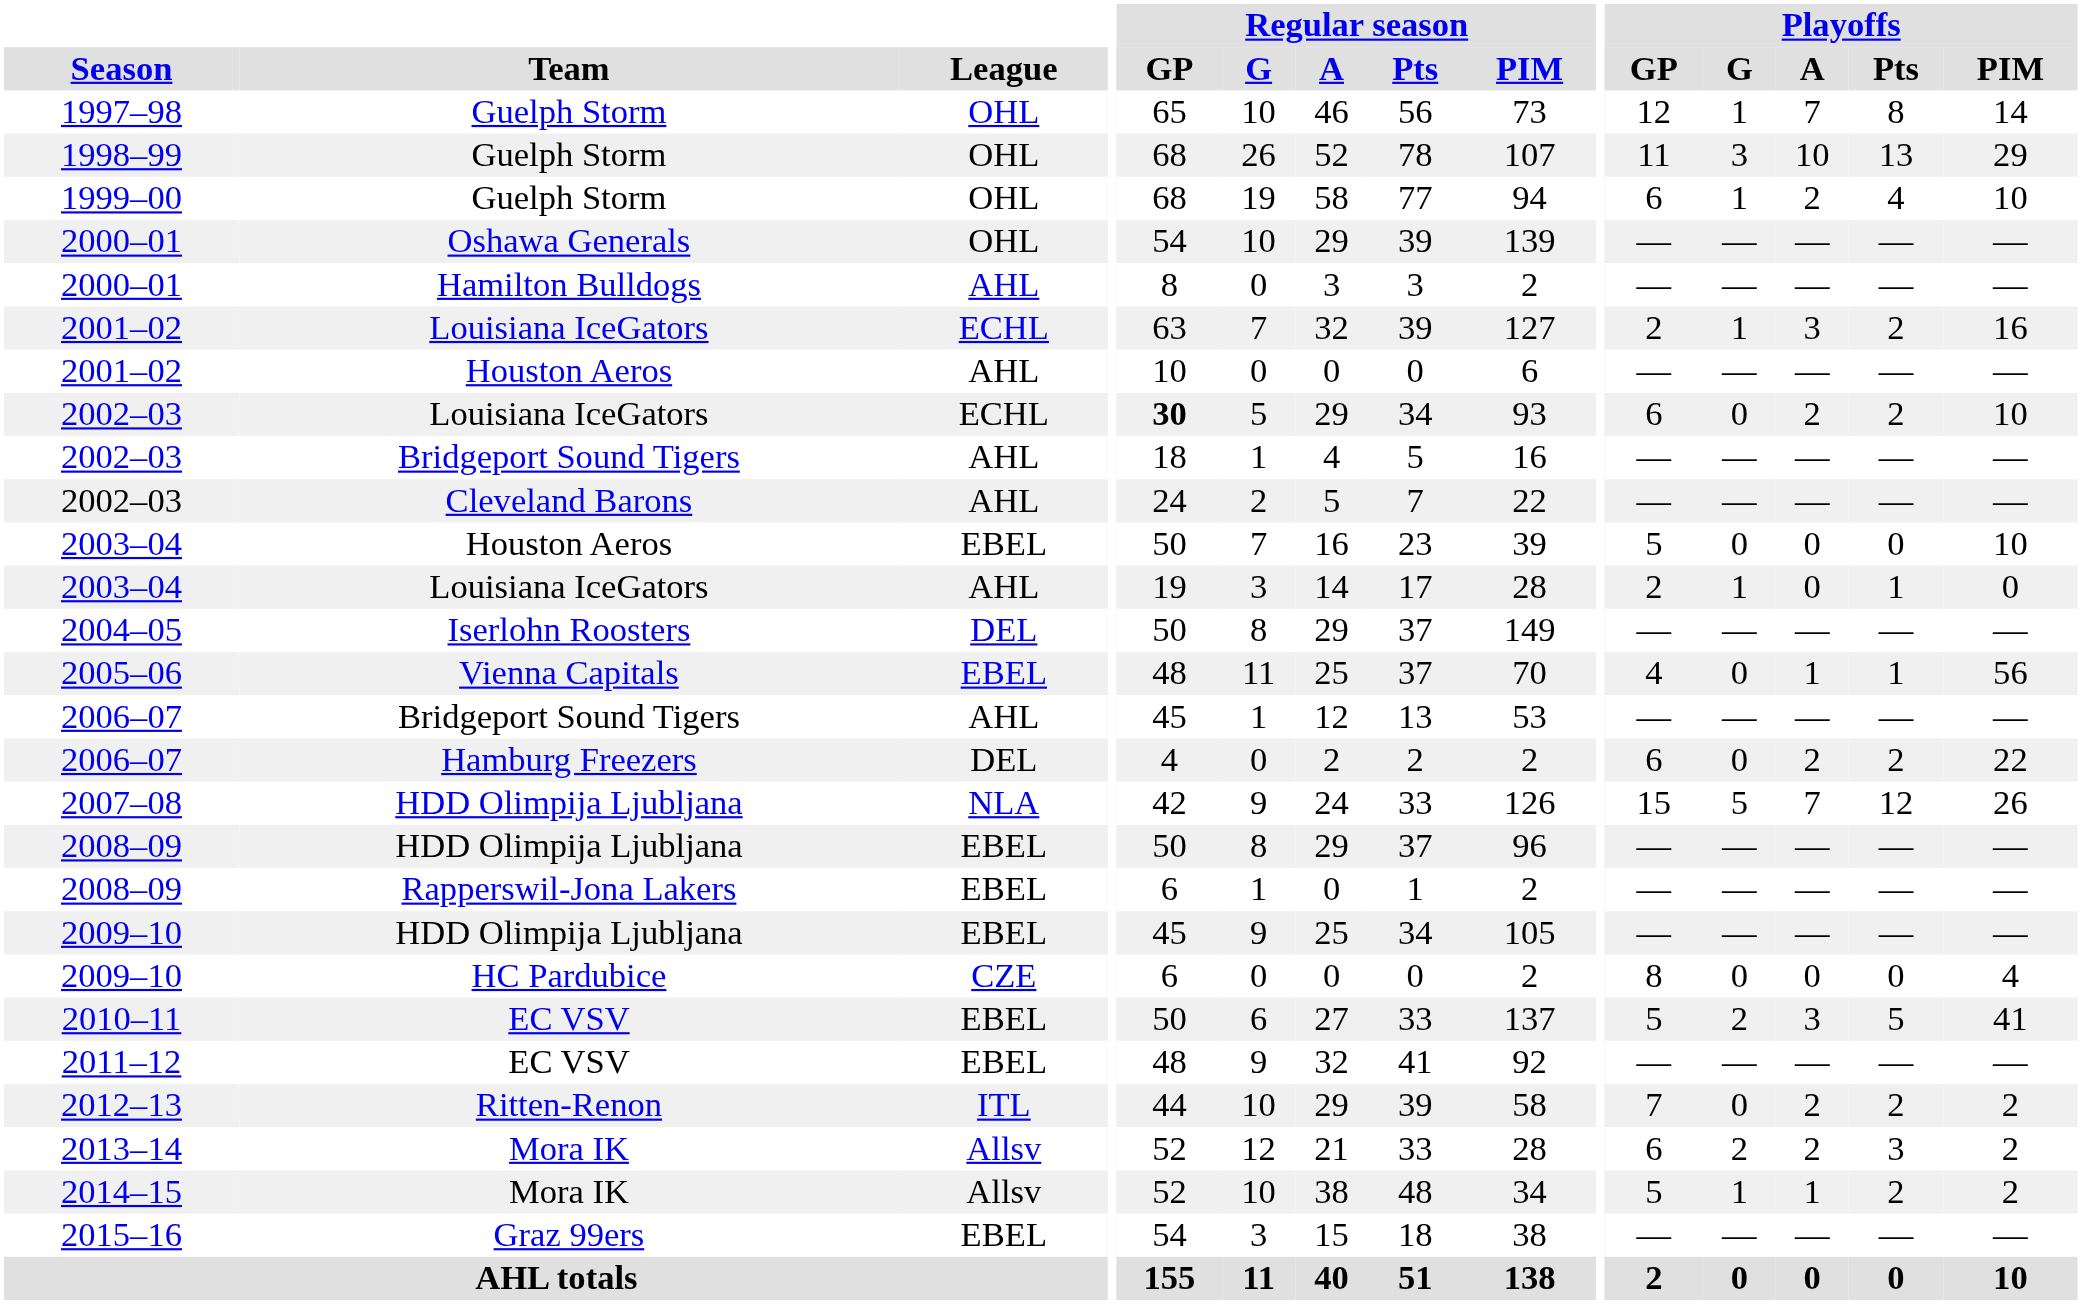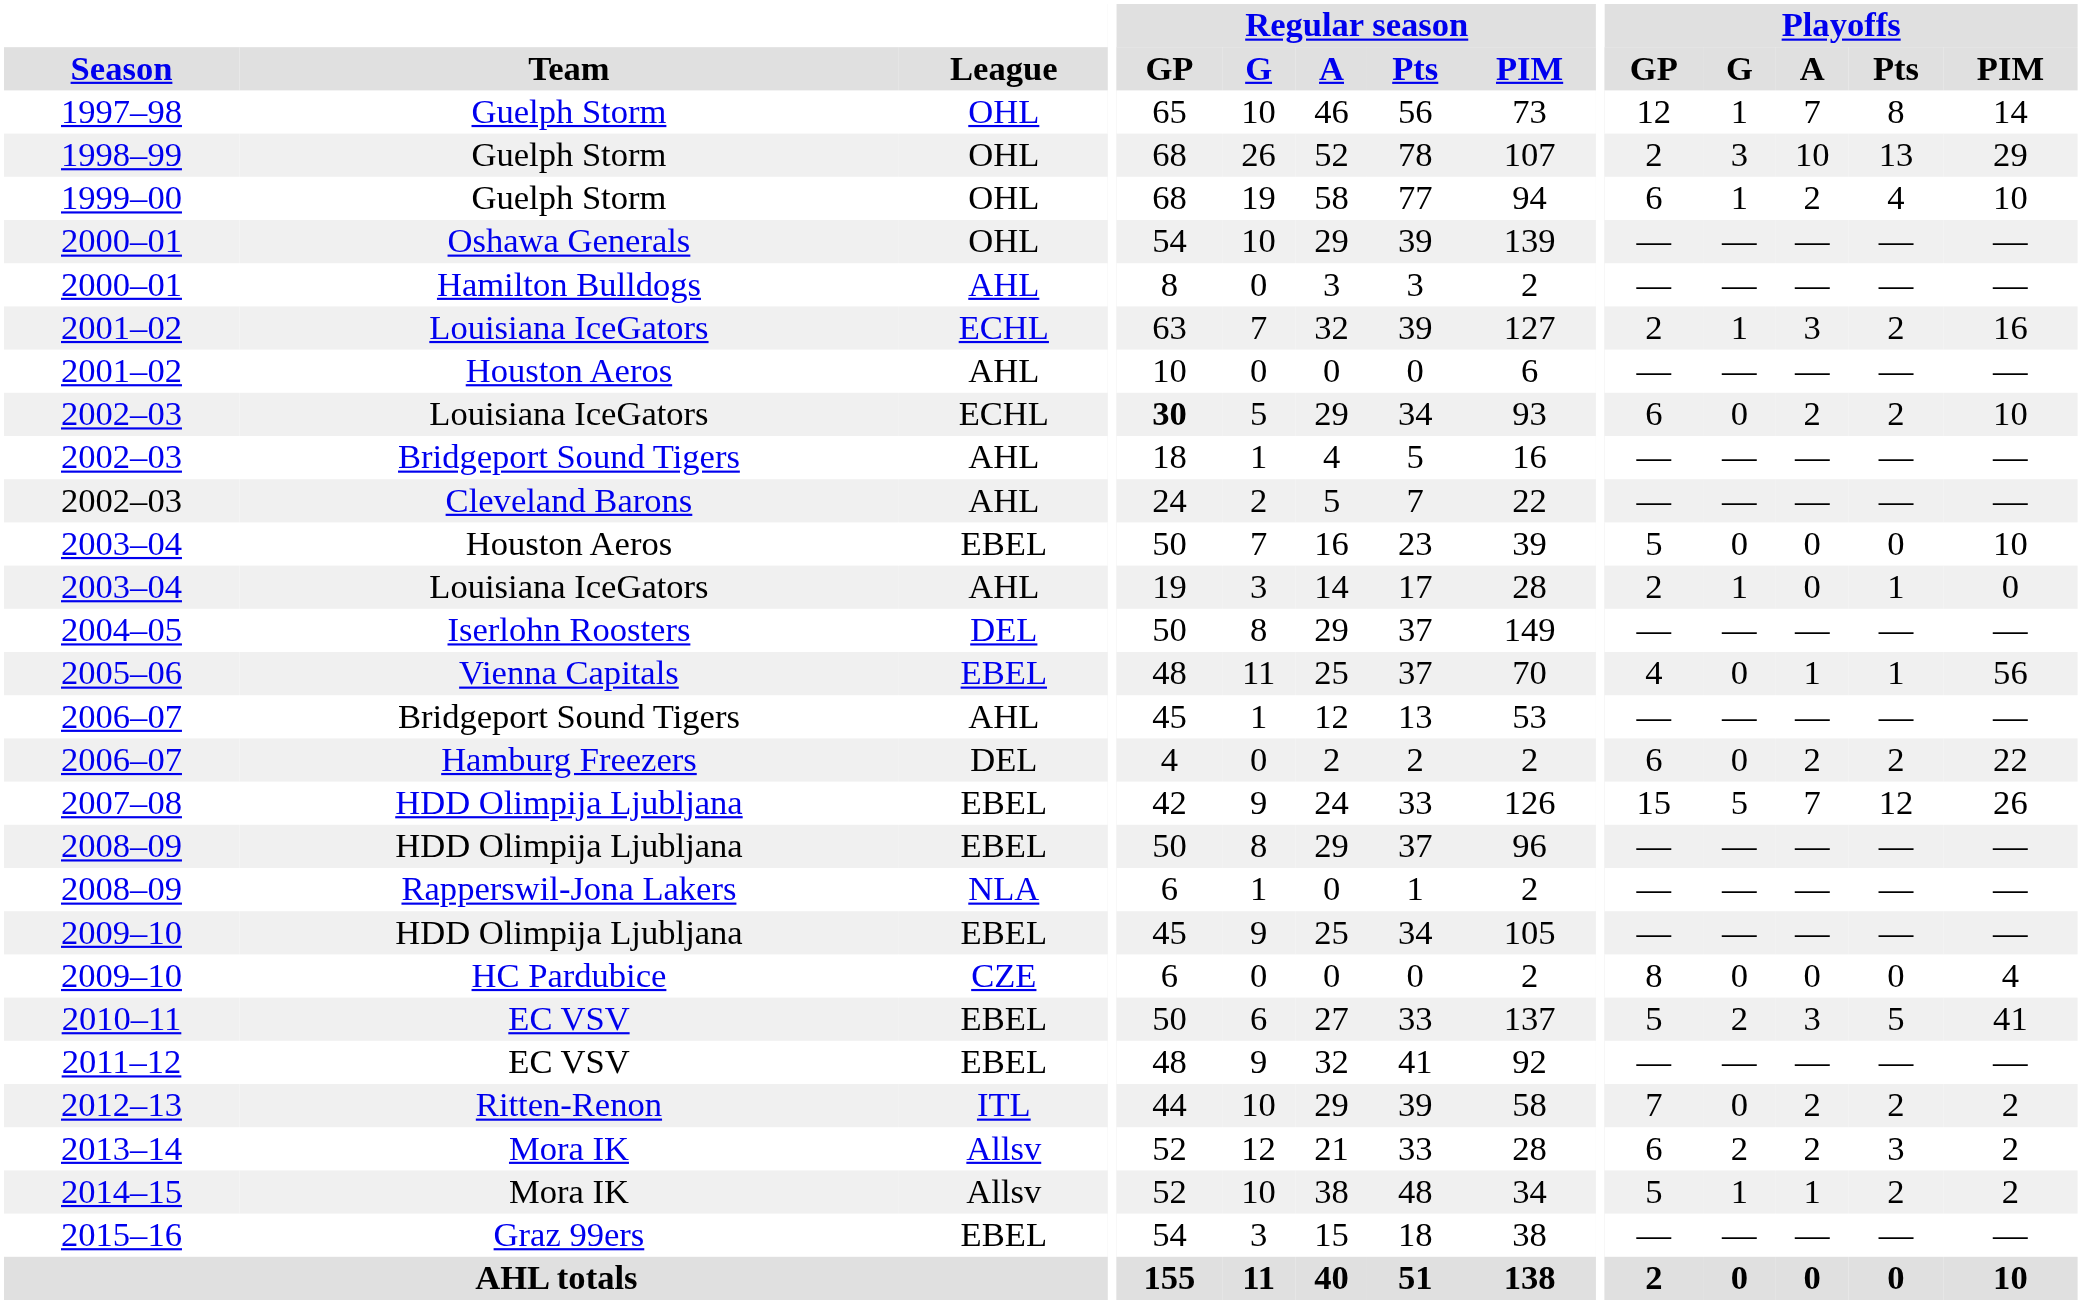1998–99 | Playoffs / GP: 11 -> 2
2007–08 | League: NLA -> EBEL
2008–09 / Rapperswil-Jona Lakers | League: EBEL -> NLA
